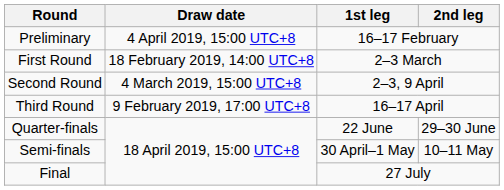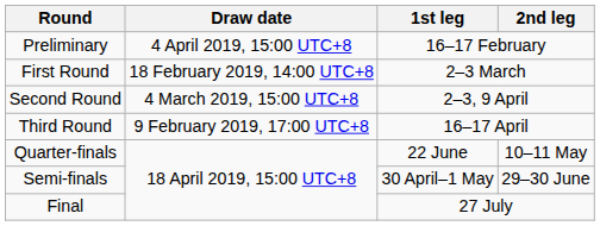Quarter-finals | 2nd leg: 29–30 June -> 10–11 May
Semi-finals | 2nd leg: 10–11 May -> 29–30 June
